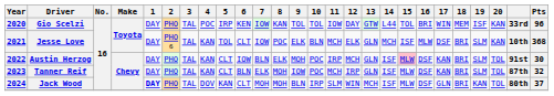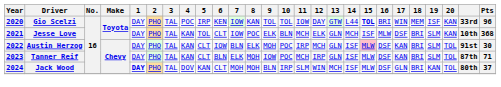Gio Scelzi | 15: normal -> bold
Jesse Love | 2: PHO 6 -> PHO
Tanner Reif | Pts: 32 -> 71
